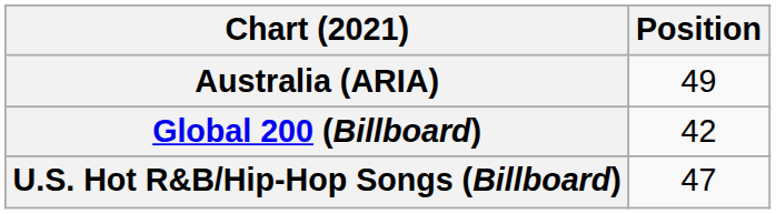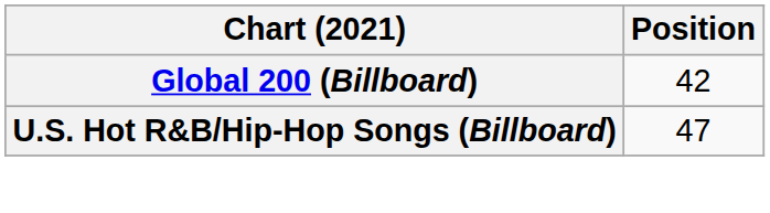- row: Australia (ARIA) | 49
